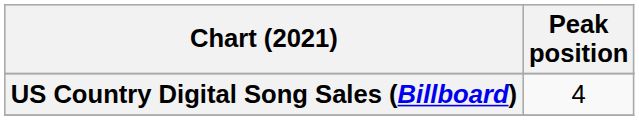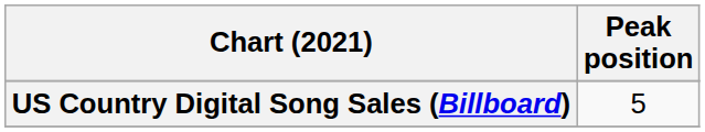US Country Digital Song Sales (Billboard) | Peak position: 4 -> 5
